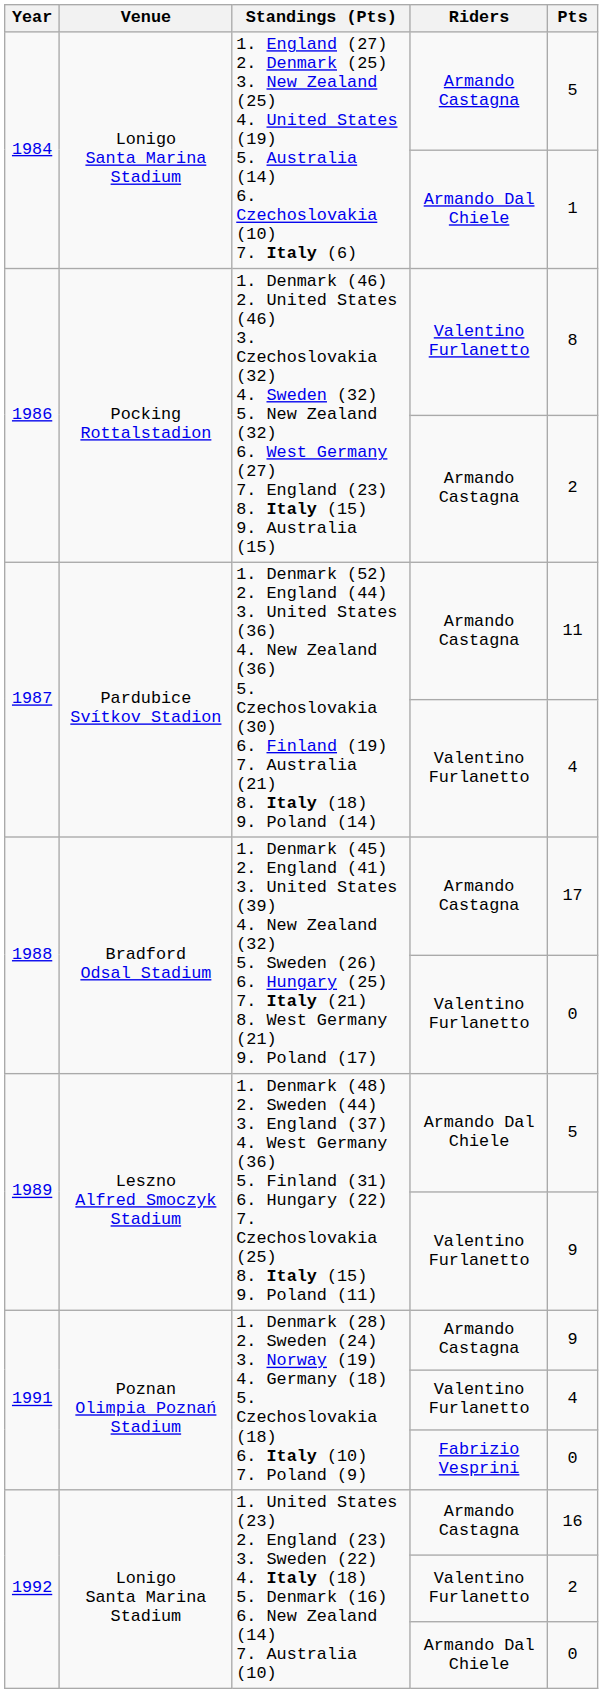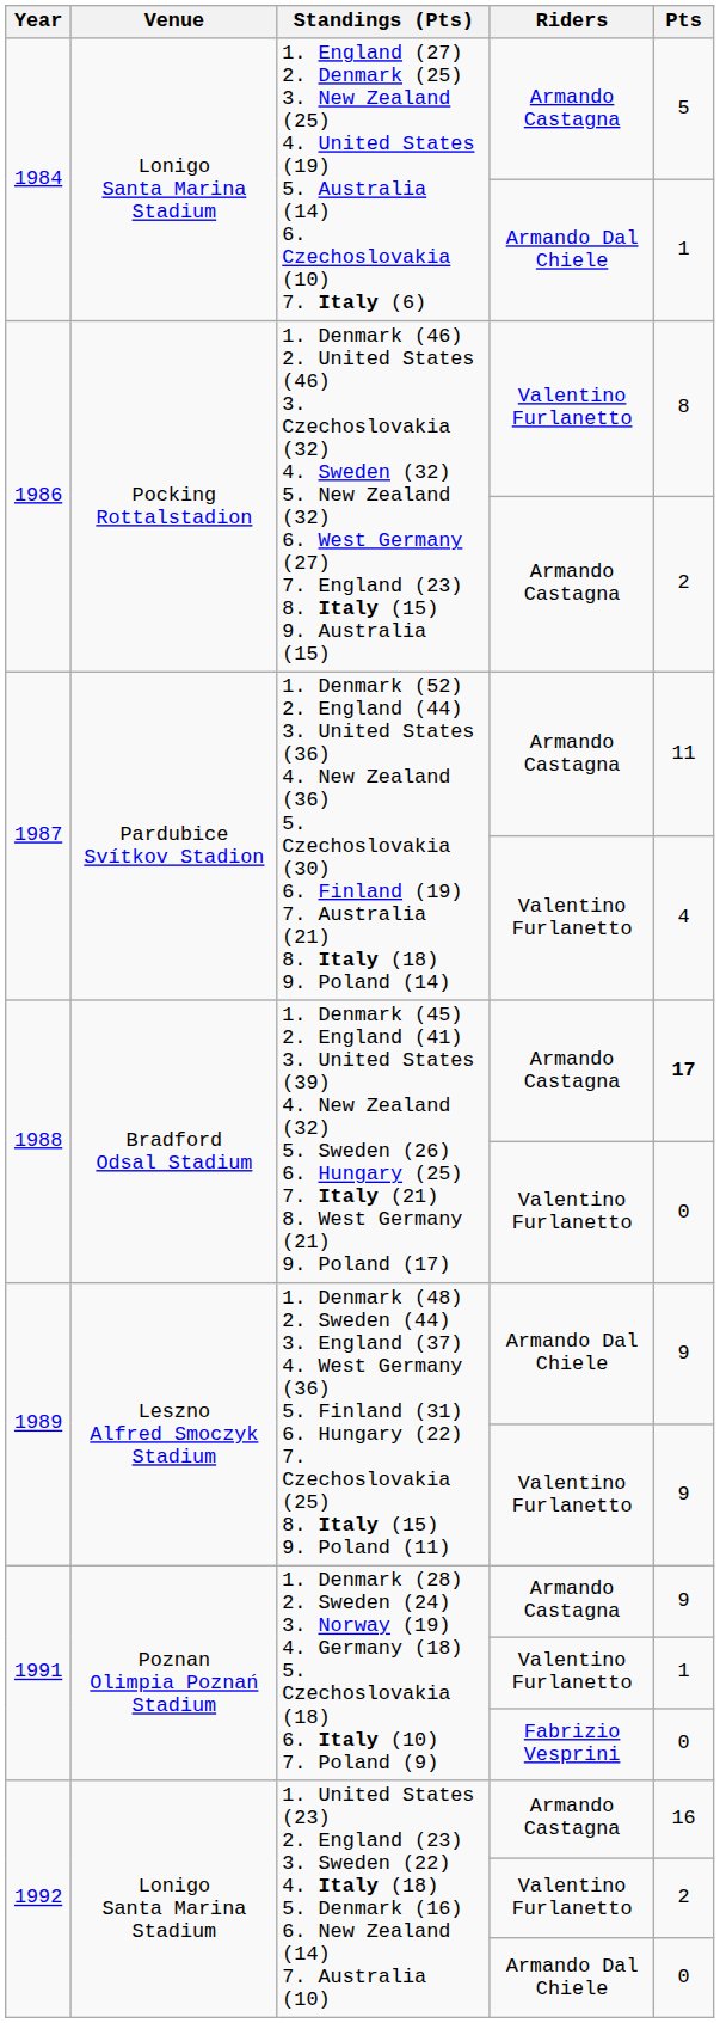1988 / Armando Castagna | Pts: normal -> bold
1989 / Armando Dal Chiele | Pts: 5 -> 9
1991 / Valentino Furlanetto | Pts: 4 -> 1
